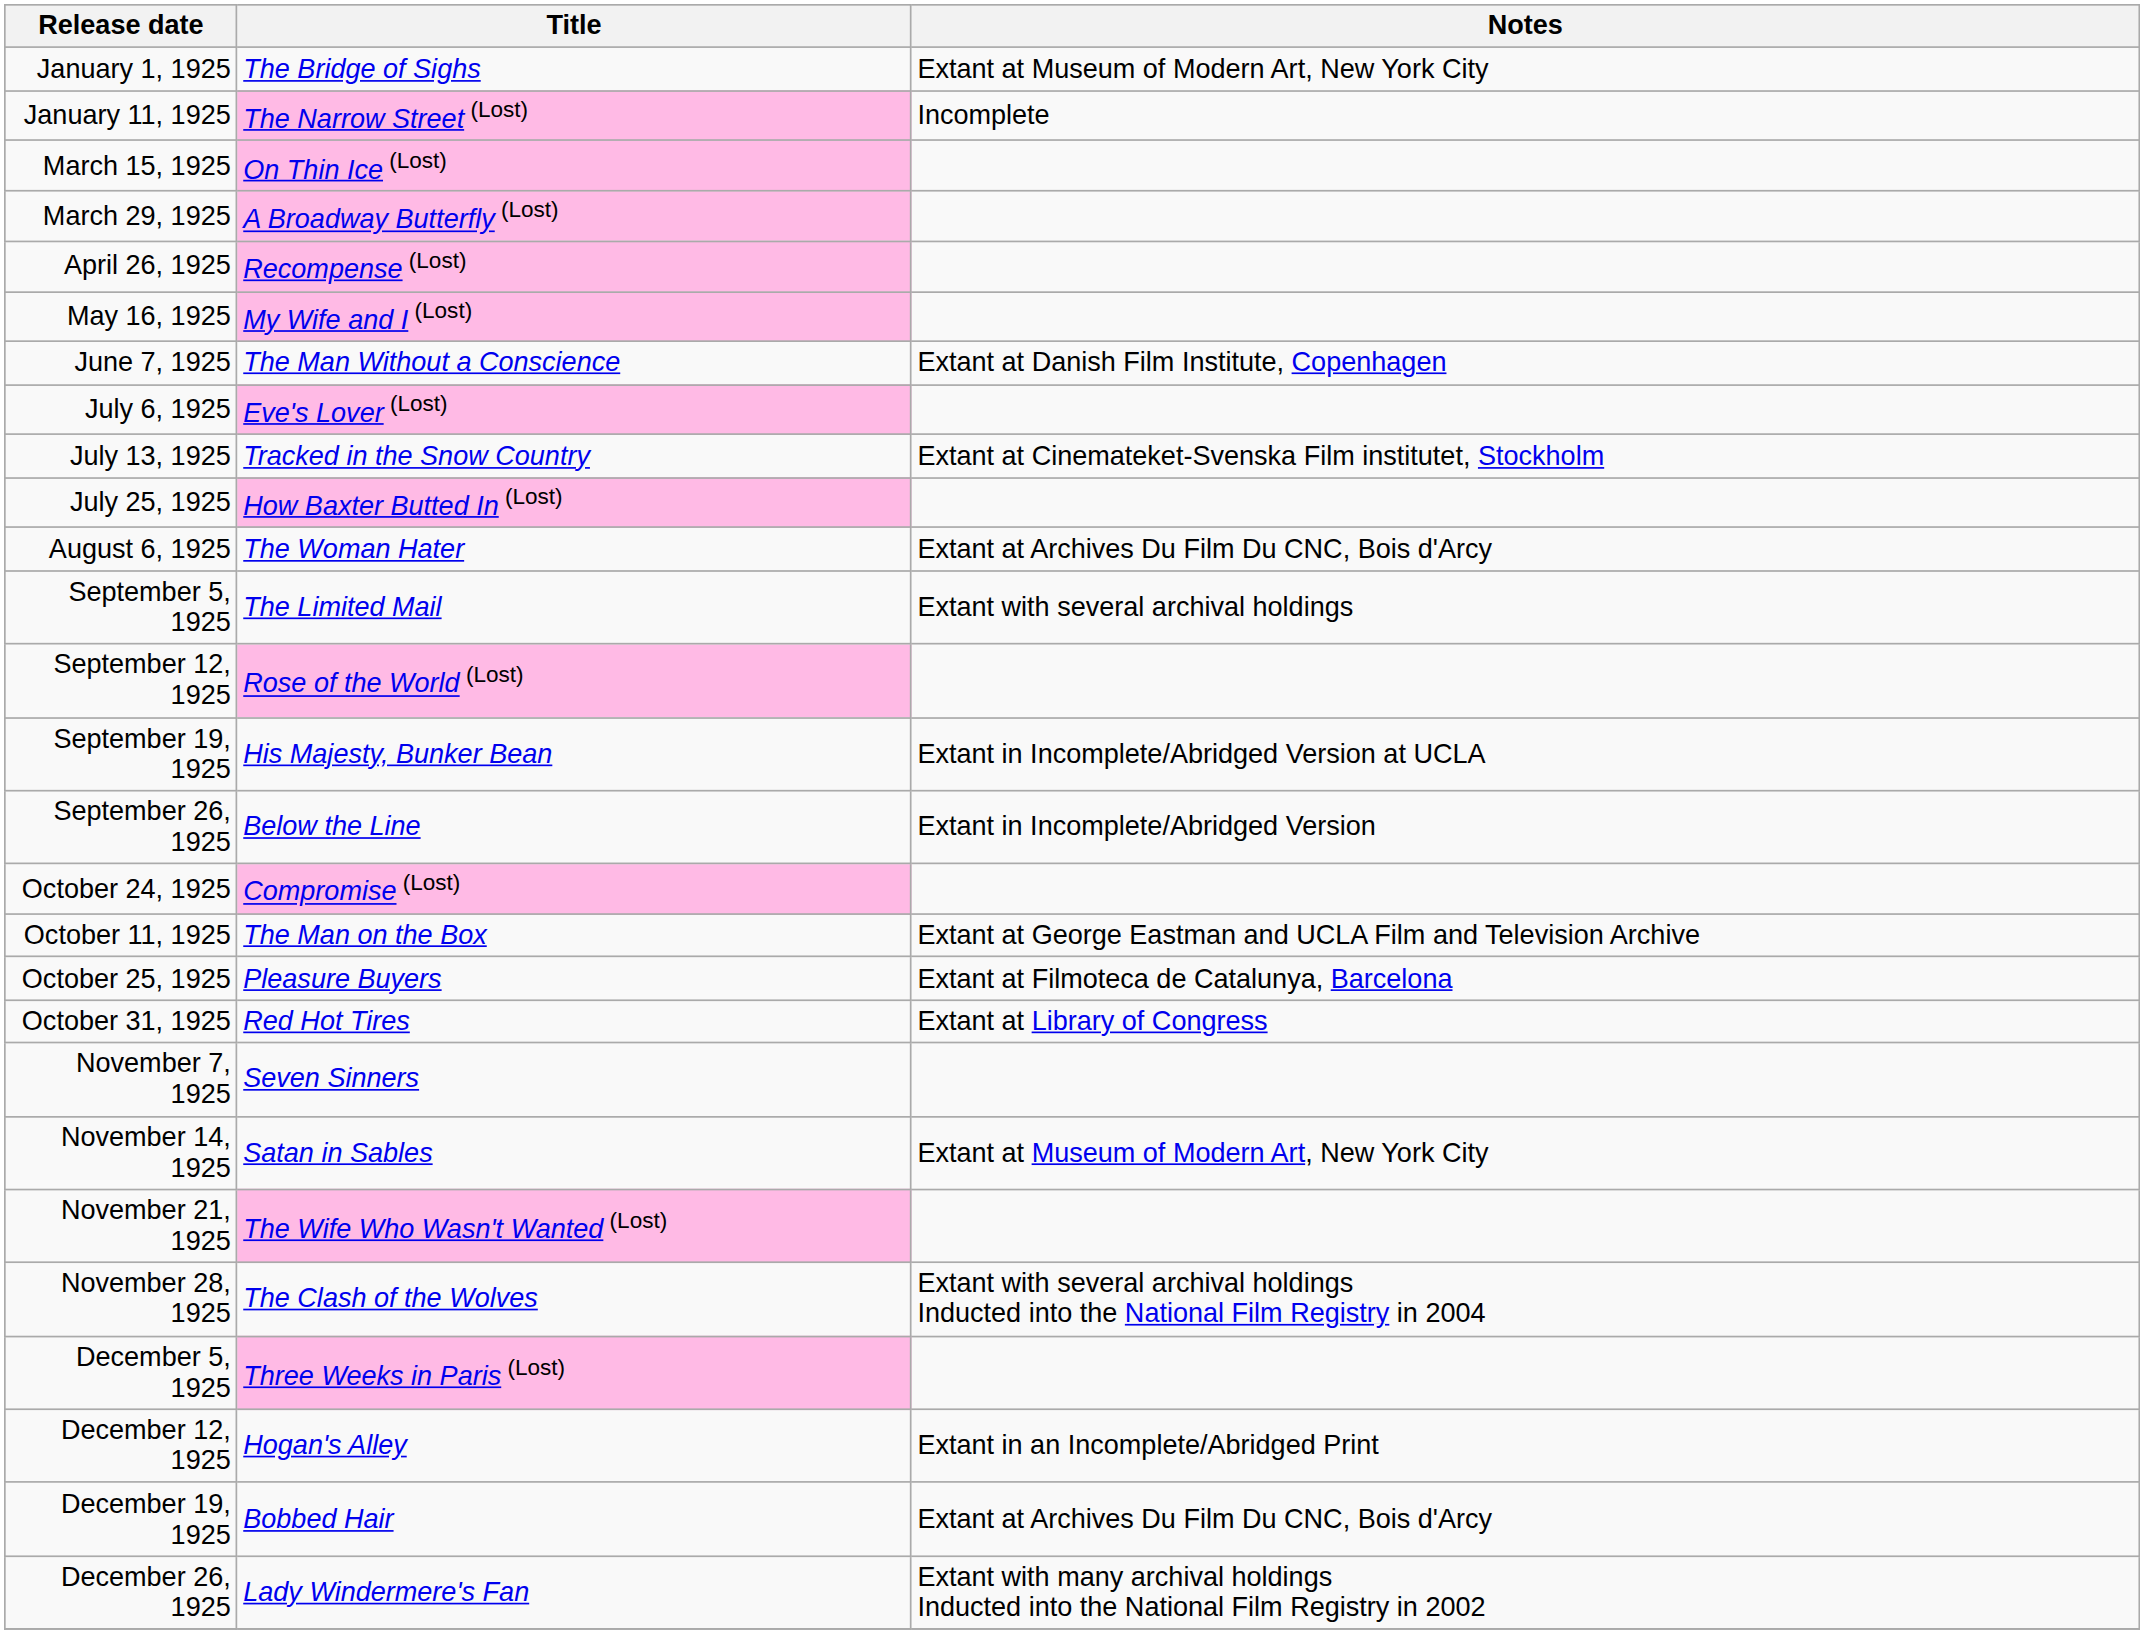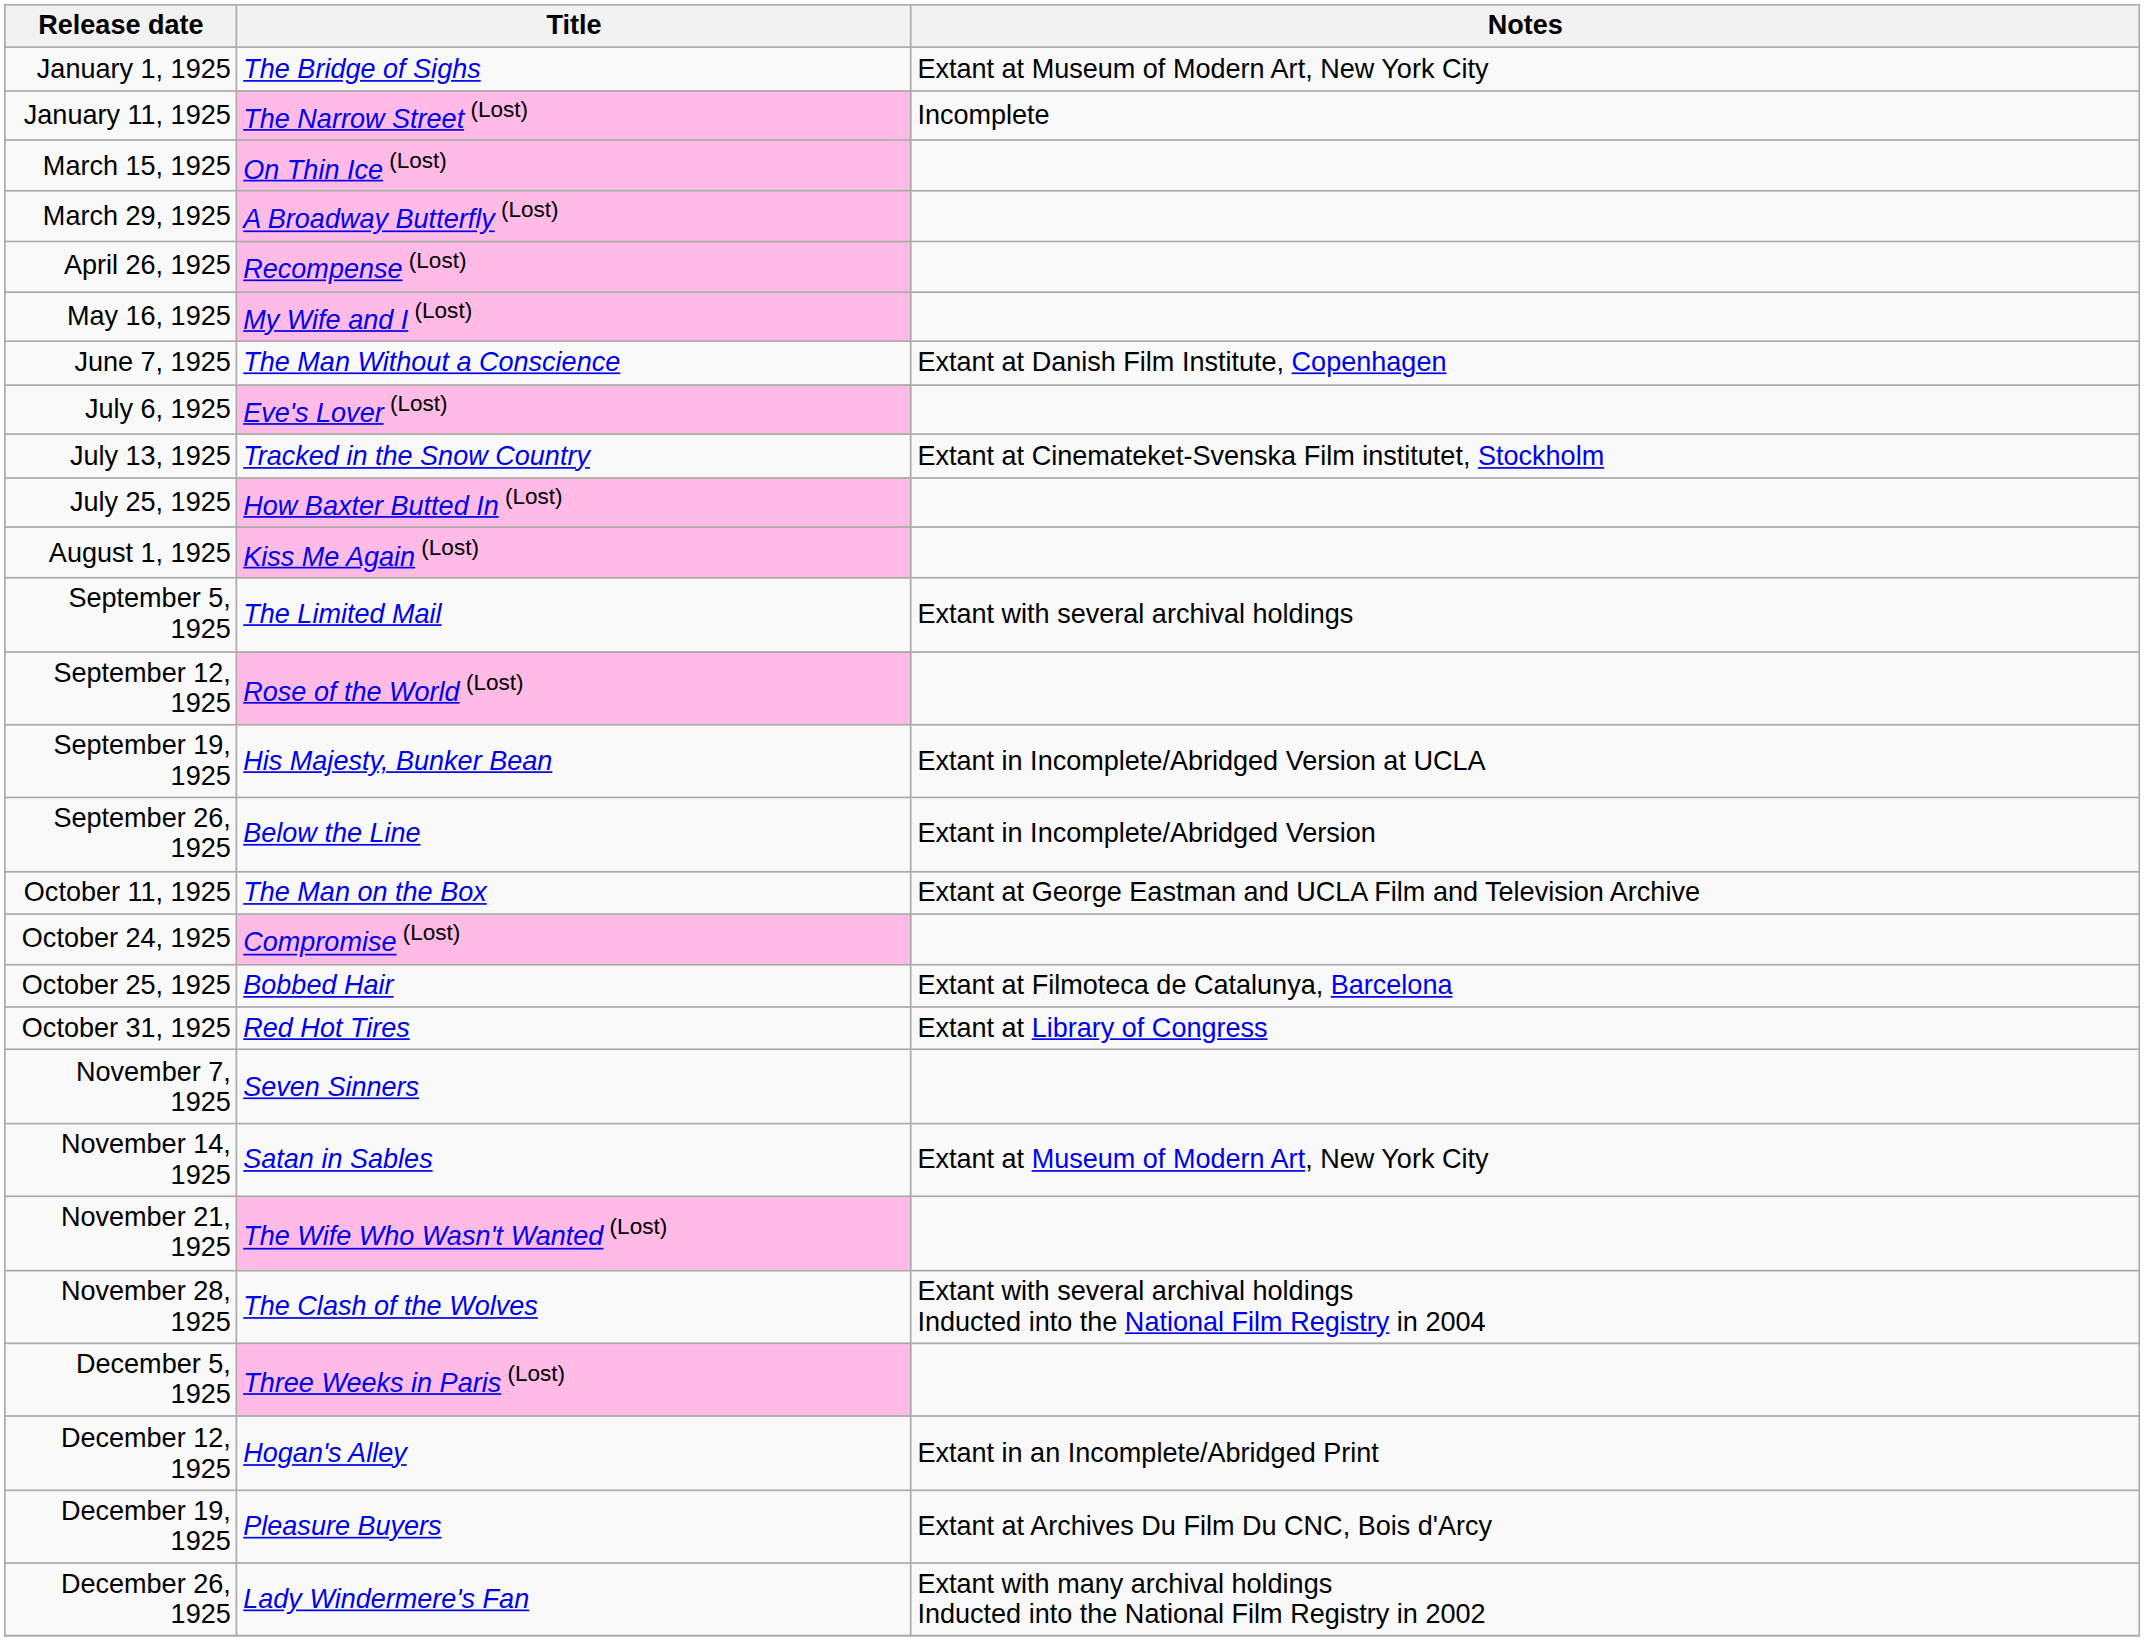+ row: August 1, 1925 | Kiss Me Again (Lost)
- row: August 6, 1925 | The Woman Hater | Extant at Archives Du Film Du CNC, Bois d'Arcy
rows swapped: October 11, 1925 <-> October 24, 1925
October 25, 1925 | Title: Pleasure Buyers -> Bobbed Hair
December 19, 1925 | Title: Bobbed Hair -> Pleasure Buyers
